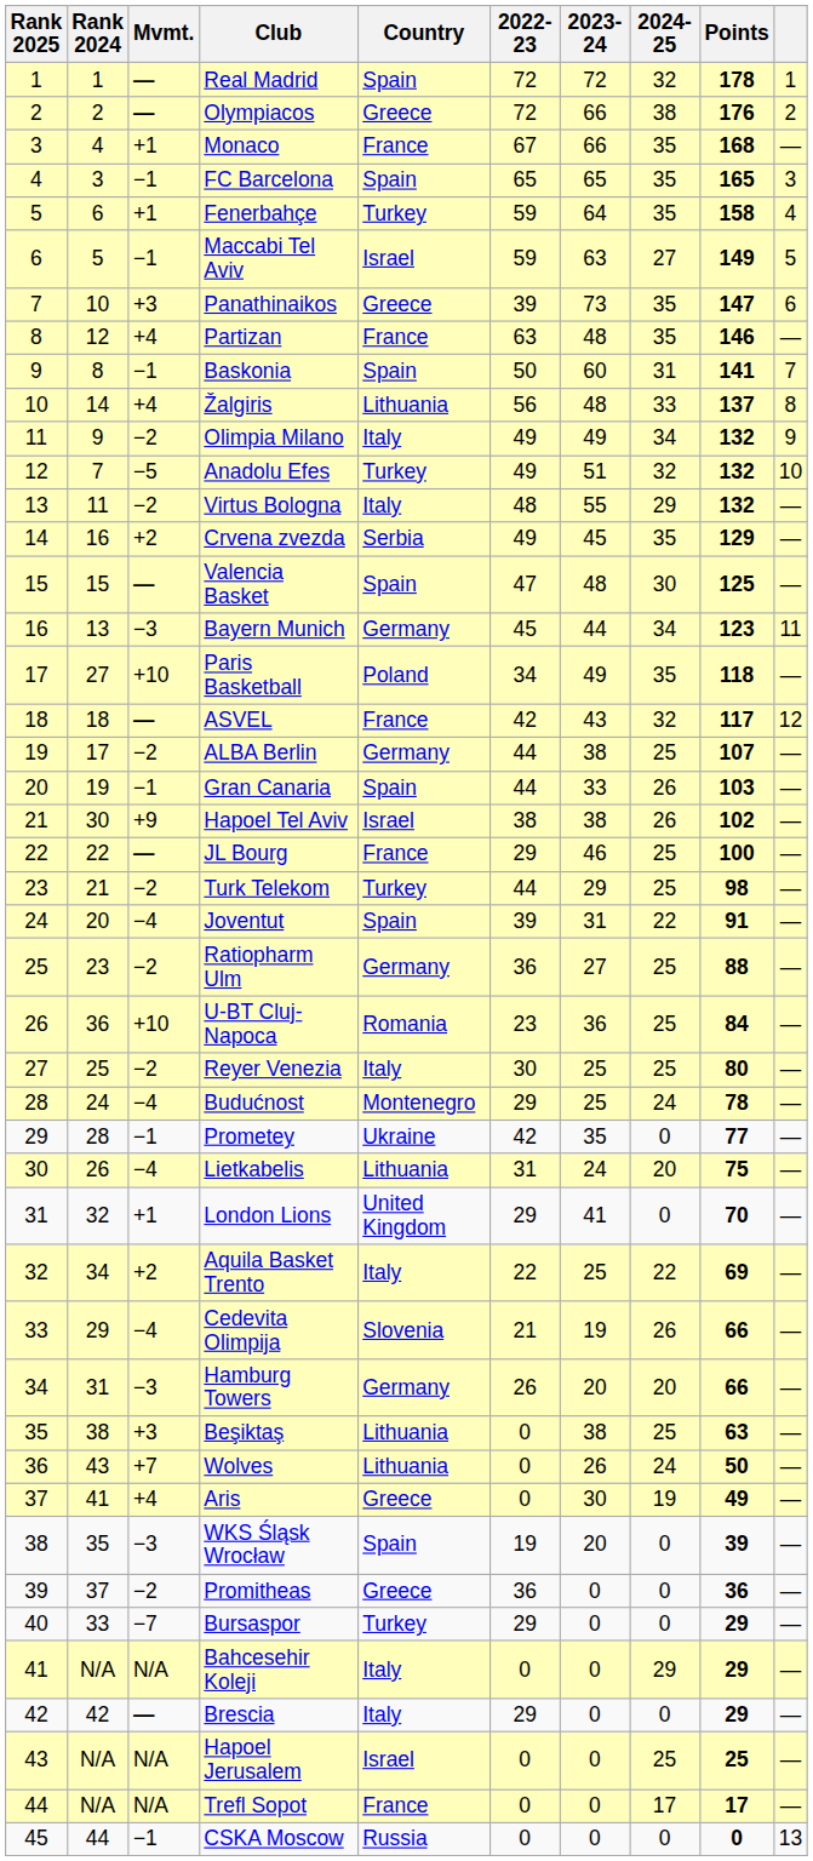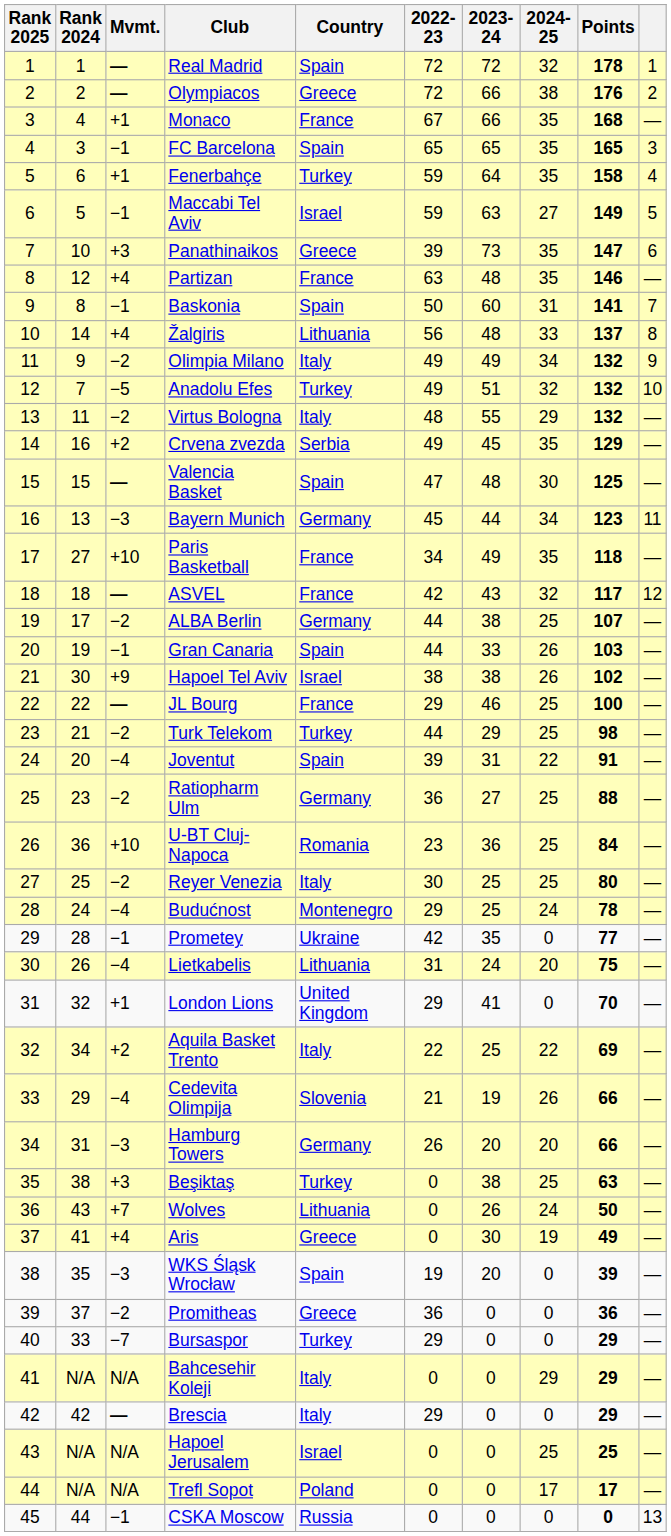Paris Basketball | Country: Poland -> France
Beşiktaş | Country: Lithuania -> Turkey
Trefl Sopot | Country: France -> Poland
